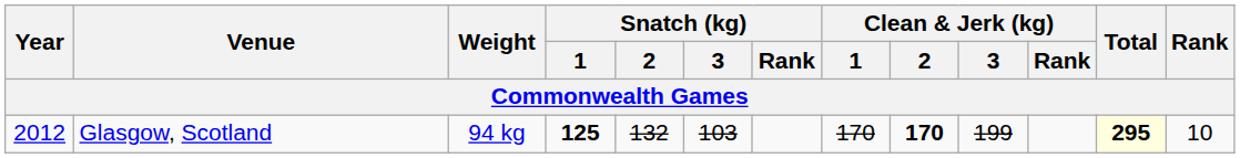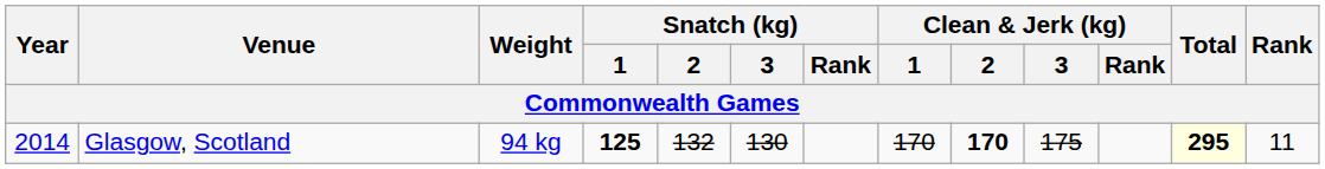Glasgow, Scotland | Year: 2012 -> 2014
Glasgow, Scotland | Snatch (kg) / 3: 103 -> 130
Glasgow, Scotland | Clean & Jerk (kg) / 3: 199 -> 175
Glasgow, Scotland | Rank: 10 -> 11
